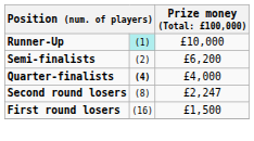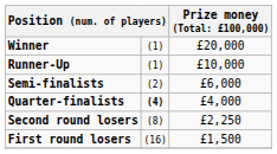+ row: Winner | (1) | £20,000
Runner-Up | column 2: paleturquoise background -> no background
Semi-finalists | column 3: £6,200 -> £6,000
Second round losers | column 3: £2,247 -> £2,250
